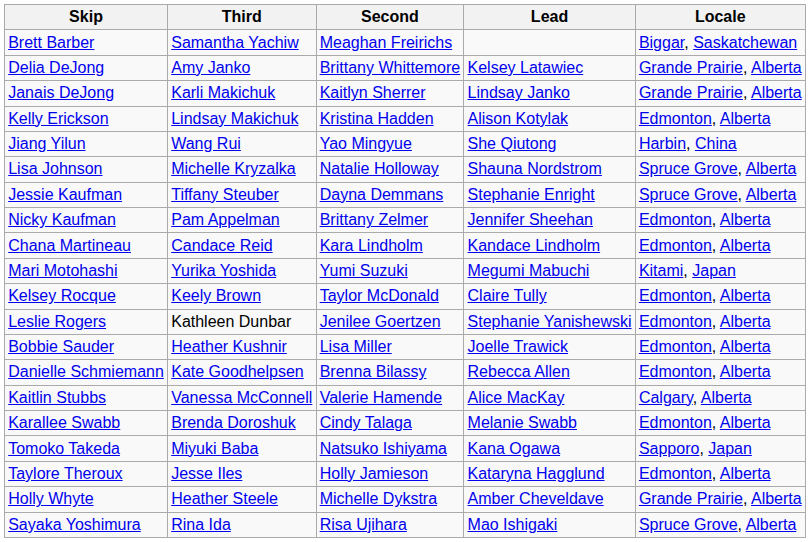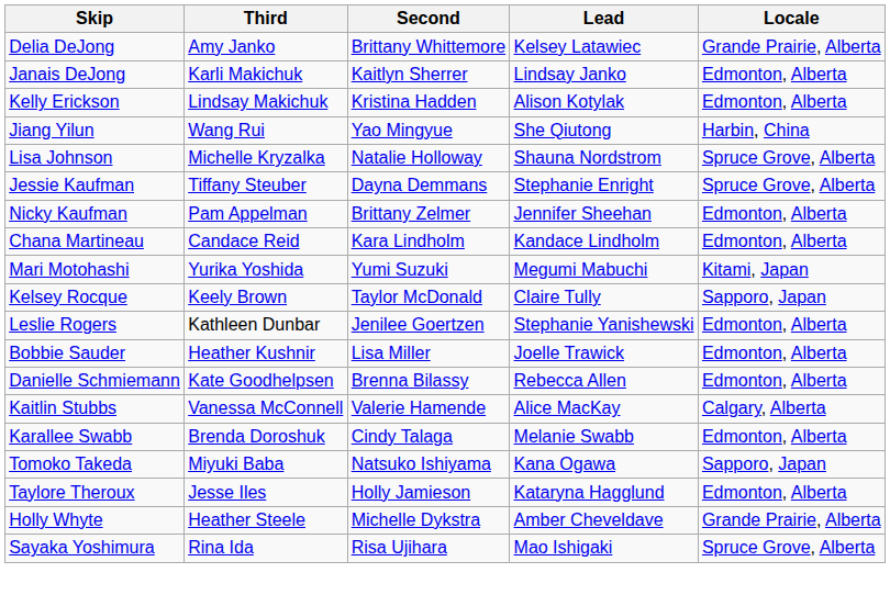- row: Brett Barber | Samantha Yachiw | Meaghan Freirichs | Biggar, Saskatchewan
Janais DeJong | Locale: Grande Prairie, Alberta -> Edmonton, Alberta
Kelsey Rocque | Locale: Edmonton, Alberta -> Sapporo, Japan
